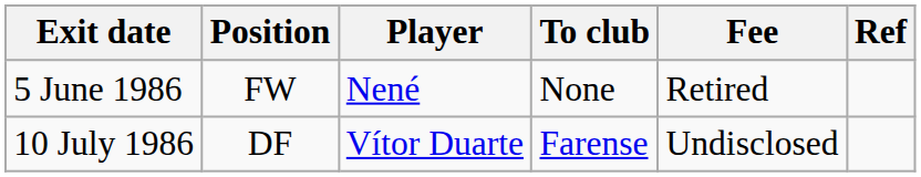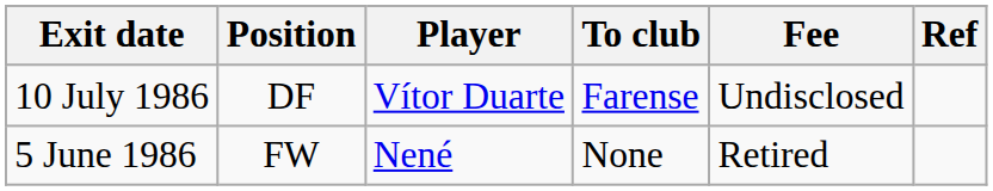rows swapped: 5 June 1986 <-> 10 July 1986
